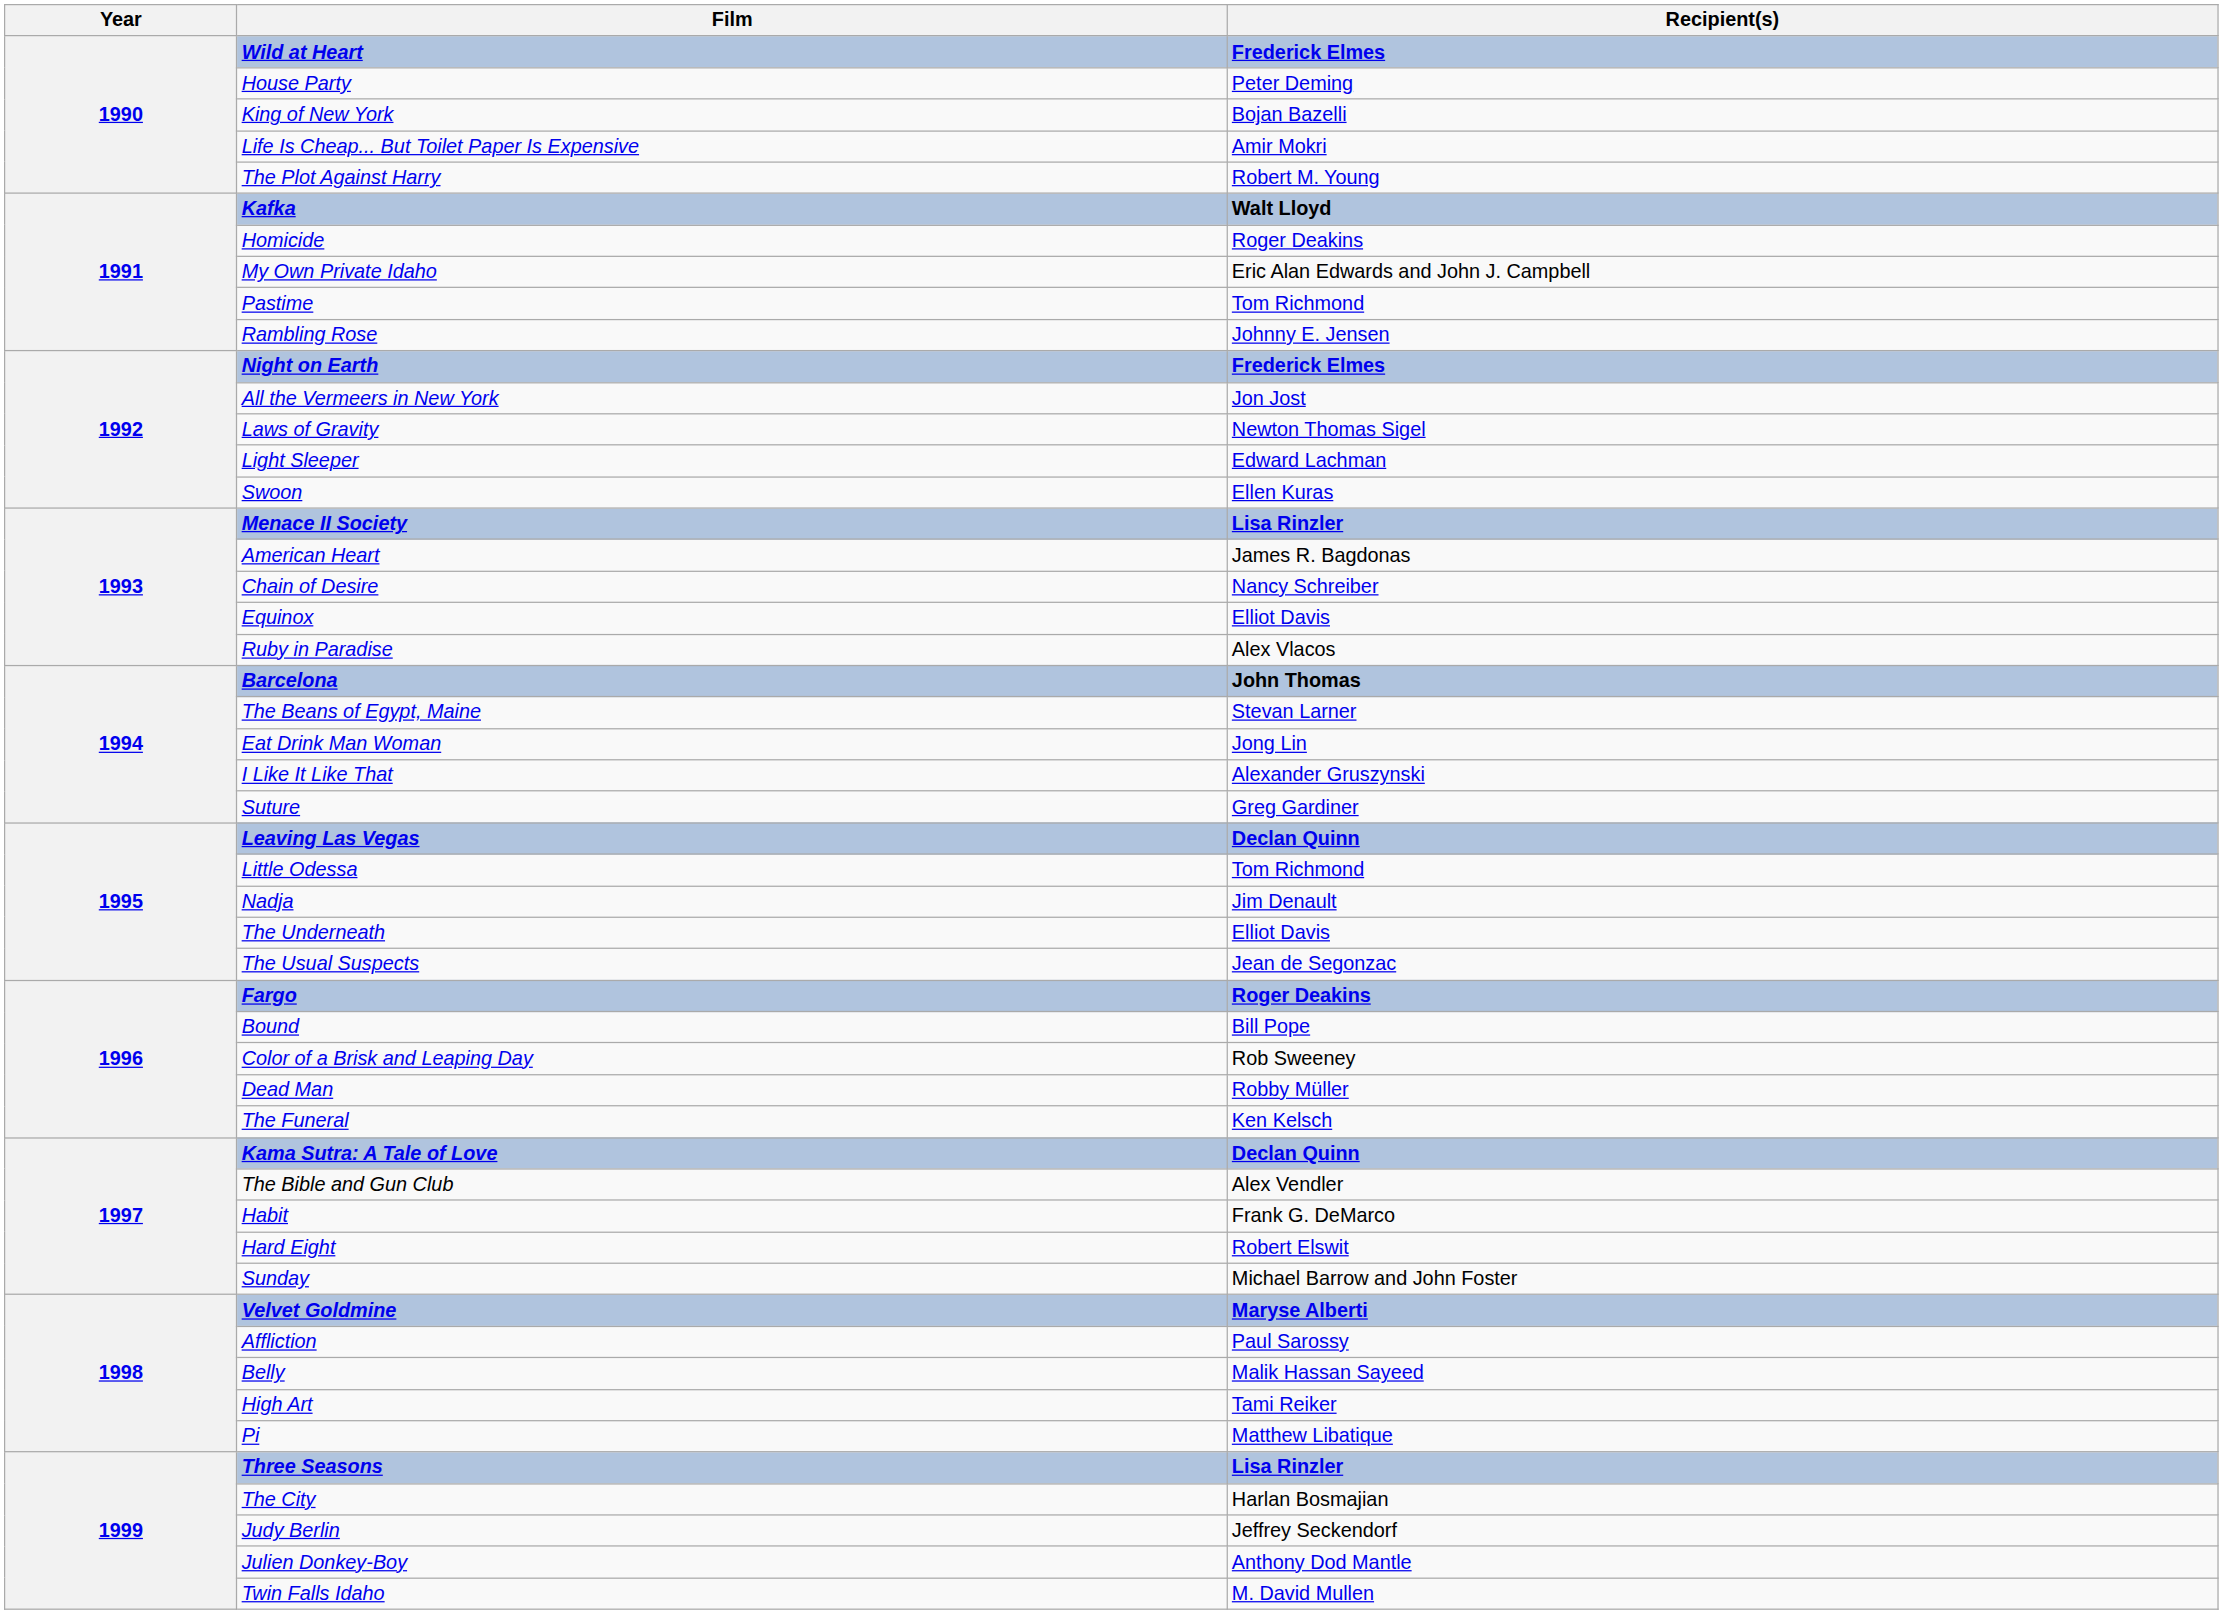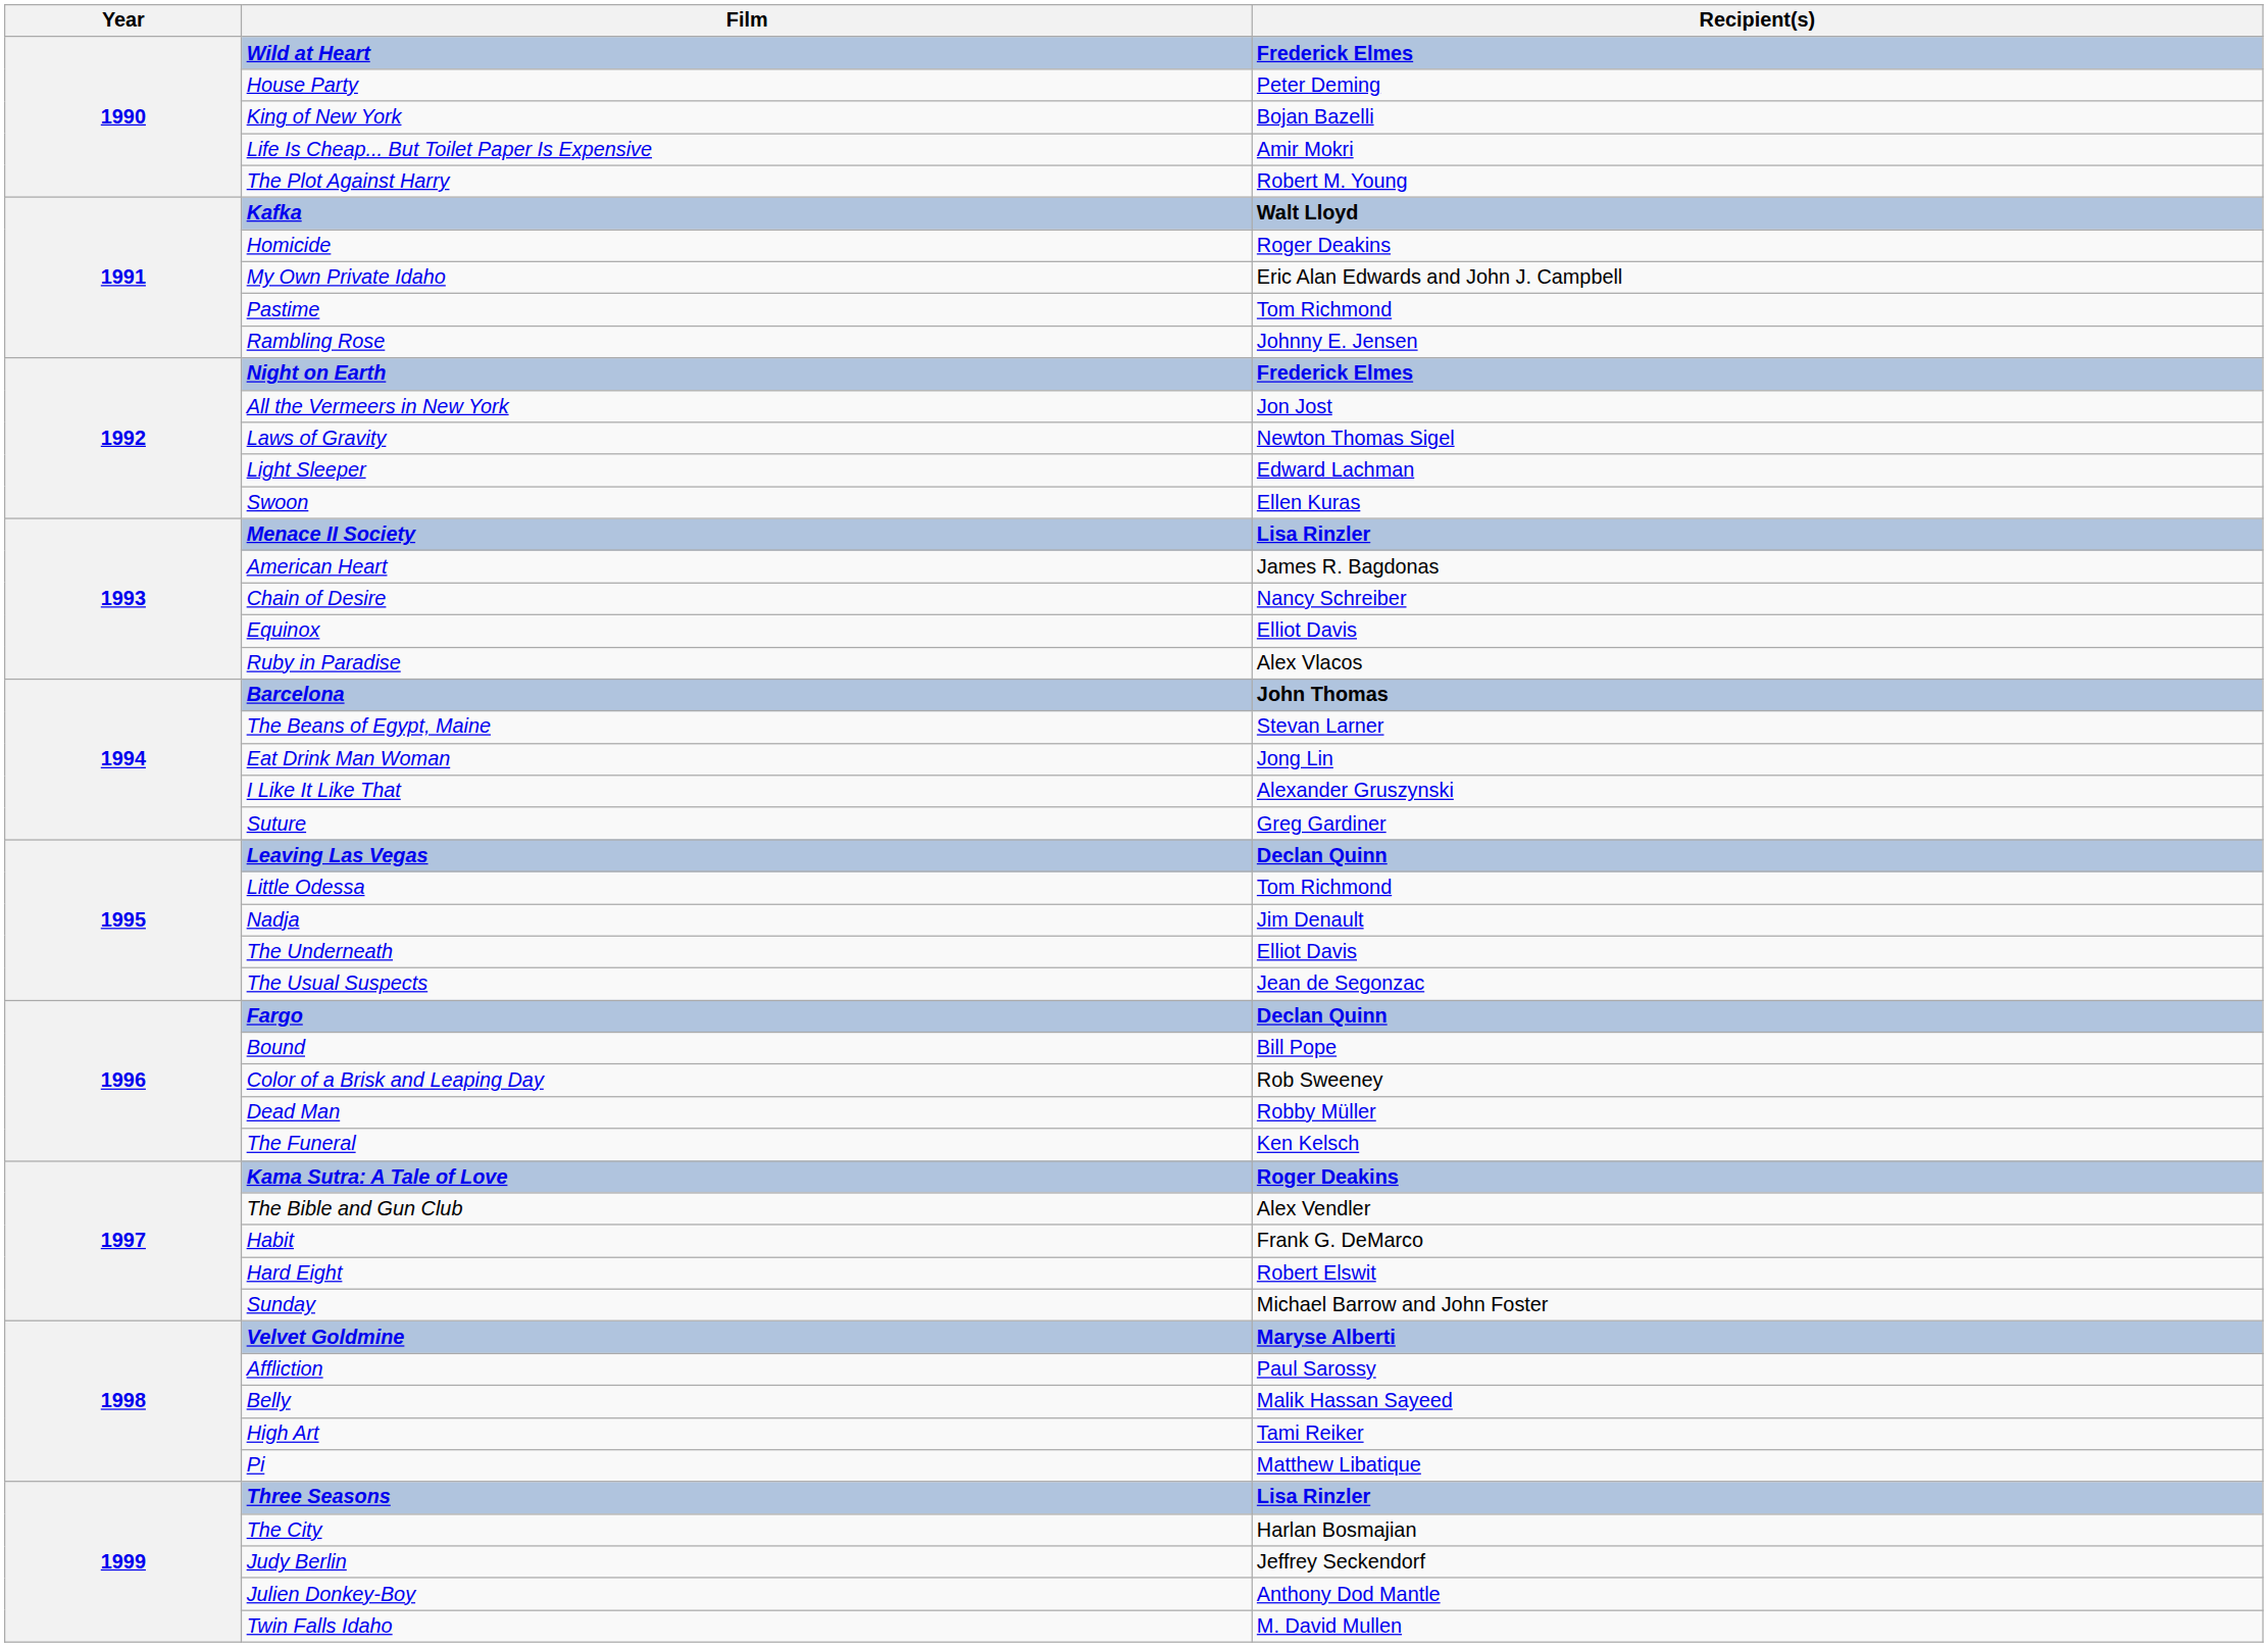Fargo | Recipient(s): Roger Deakins -> Declan Quinn
Kama Sutra: A Tale of Love | Recipient(s): Declan Quinn -> Roger Deakins
